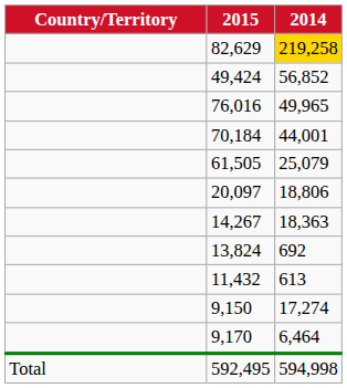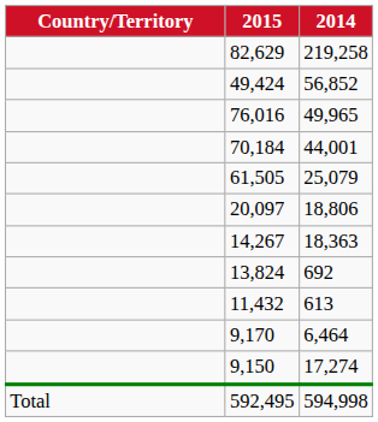82,629 | 2014: gold background -> no background
rows swapped: 9,170 <-> 9,150
